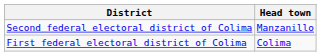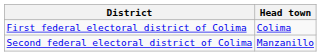rows swapped: First federal electoral district of Colima <-> Second federal electoral district of Colima
